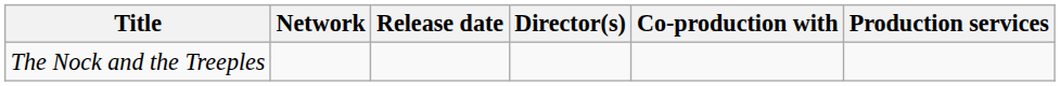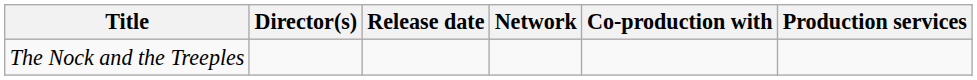columns swapped: Director(s) <-> Network
